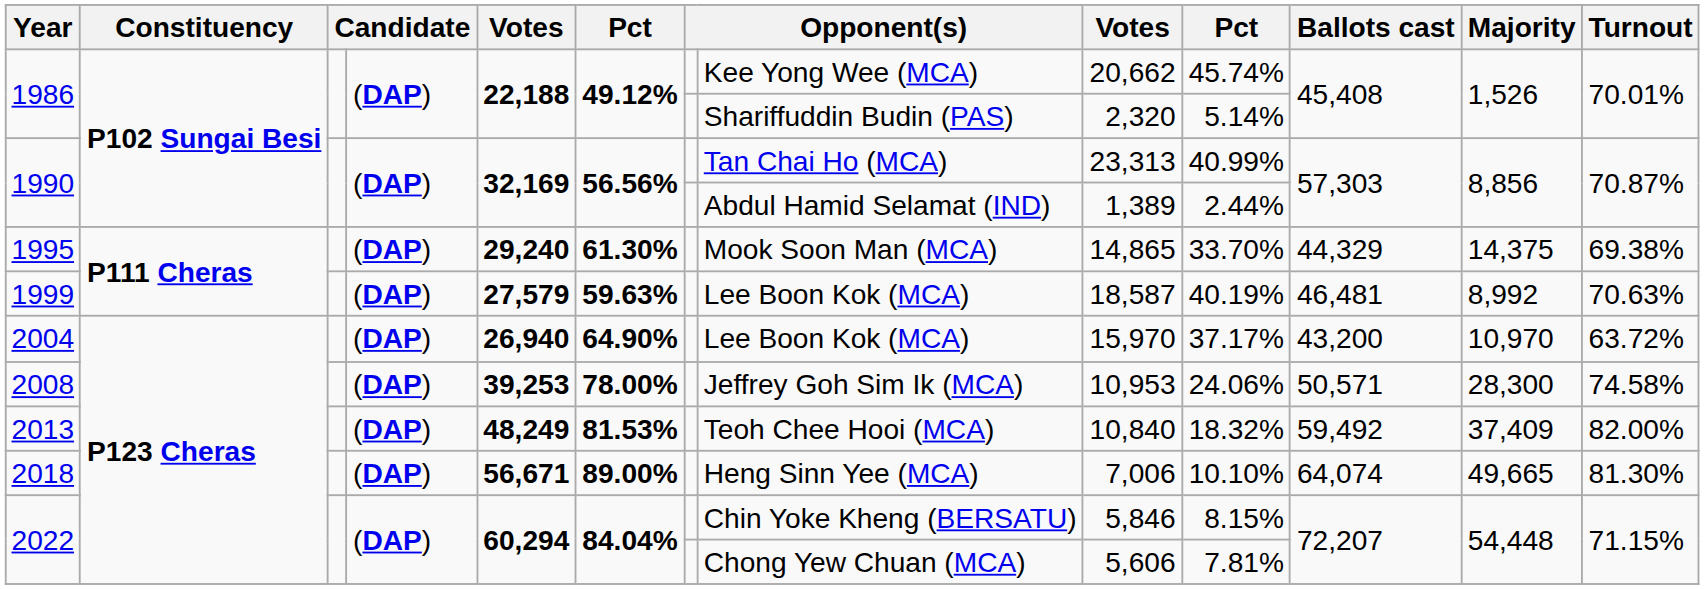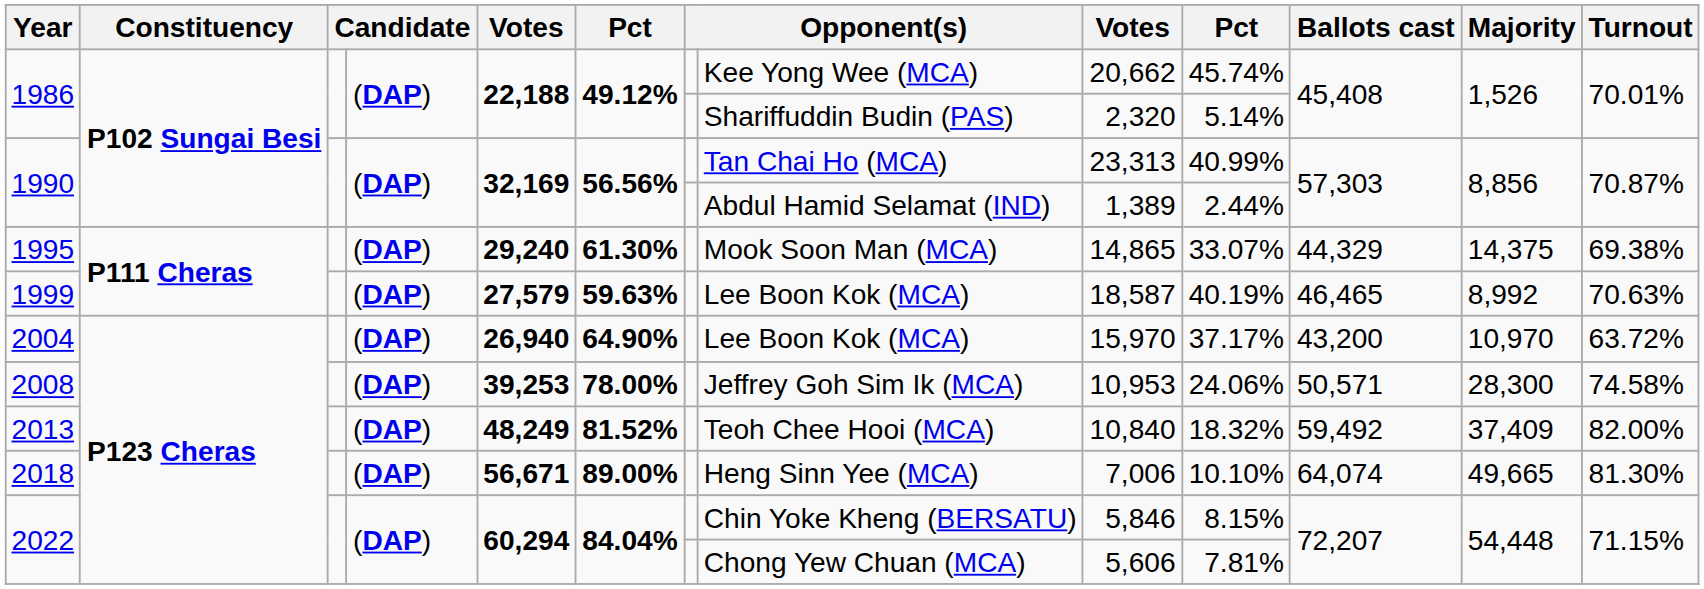1995 | column 10: 33.70% -> 33.07%
1999 | Ballots cast: 46,481 -> 46,465
2013 | column 6: 81.53% -> 81.52%
